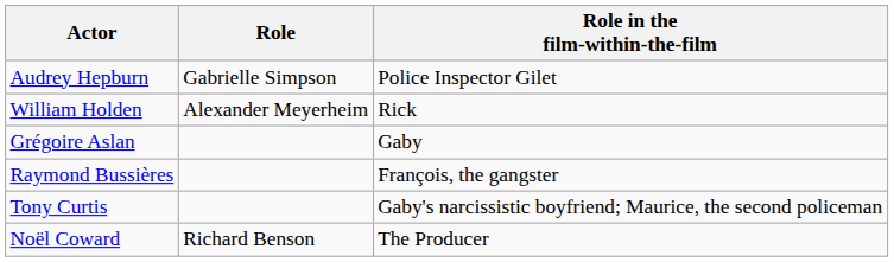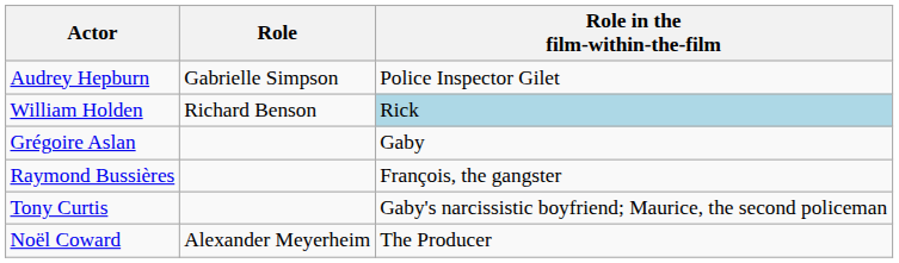William Holden | Role: Alexander Meyerheim -> Richard Benson
William Holden | Role in the film-within-the-film: no background -> lightblue background
Noël Coward | Role: Richard Benson -> Alexander Meyerheim
